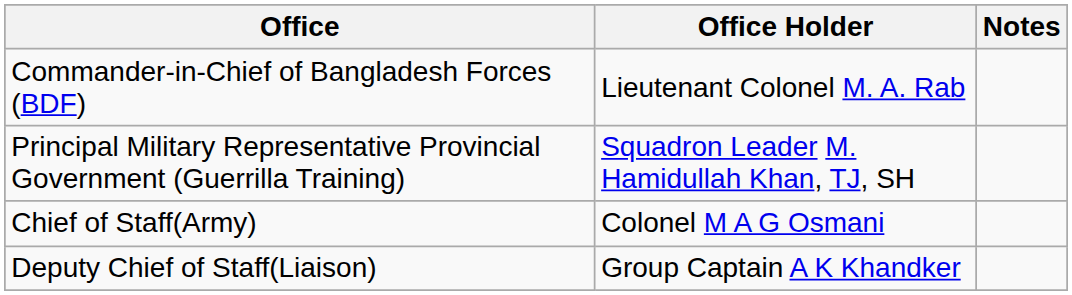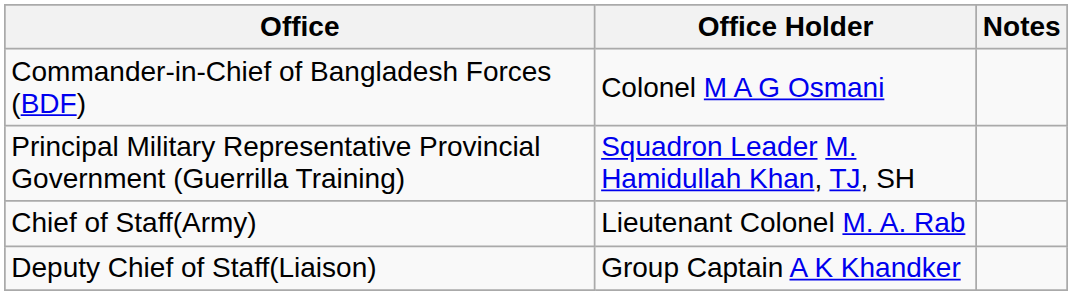Commander-in-Chief of Bangladesh Forces (BDF) | Office Holder: Lieutenant Colonel M. A. Rab -> Colonel M A G Osmani
Chief of Staff(Army) | Office Holder: Colonel M A G Osmani -> Lieutenant Colonel M. A. Rab
